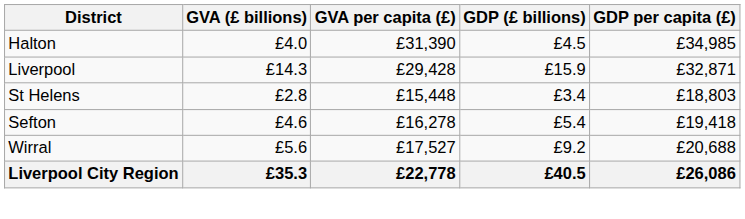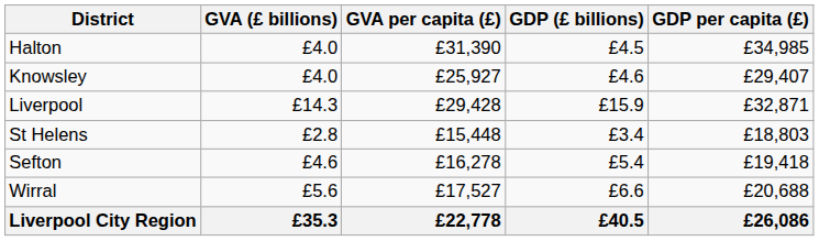+ row: Knowsley | £4.0 | £25,927 | £4.6 | £29,407
Wirral | GDP (£ billions): £9.2 -> £6.6
